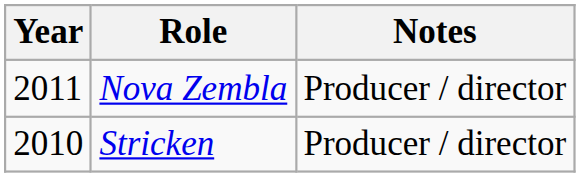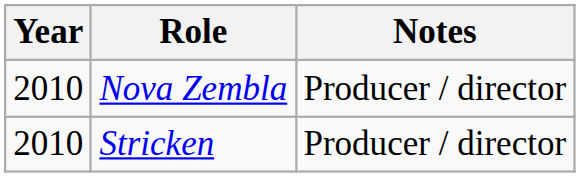Nova Zembla | Year: 2011 -> 2010
